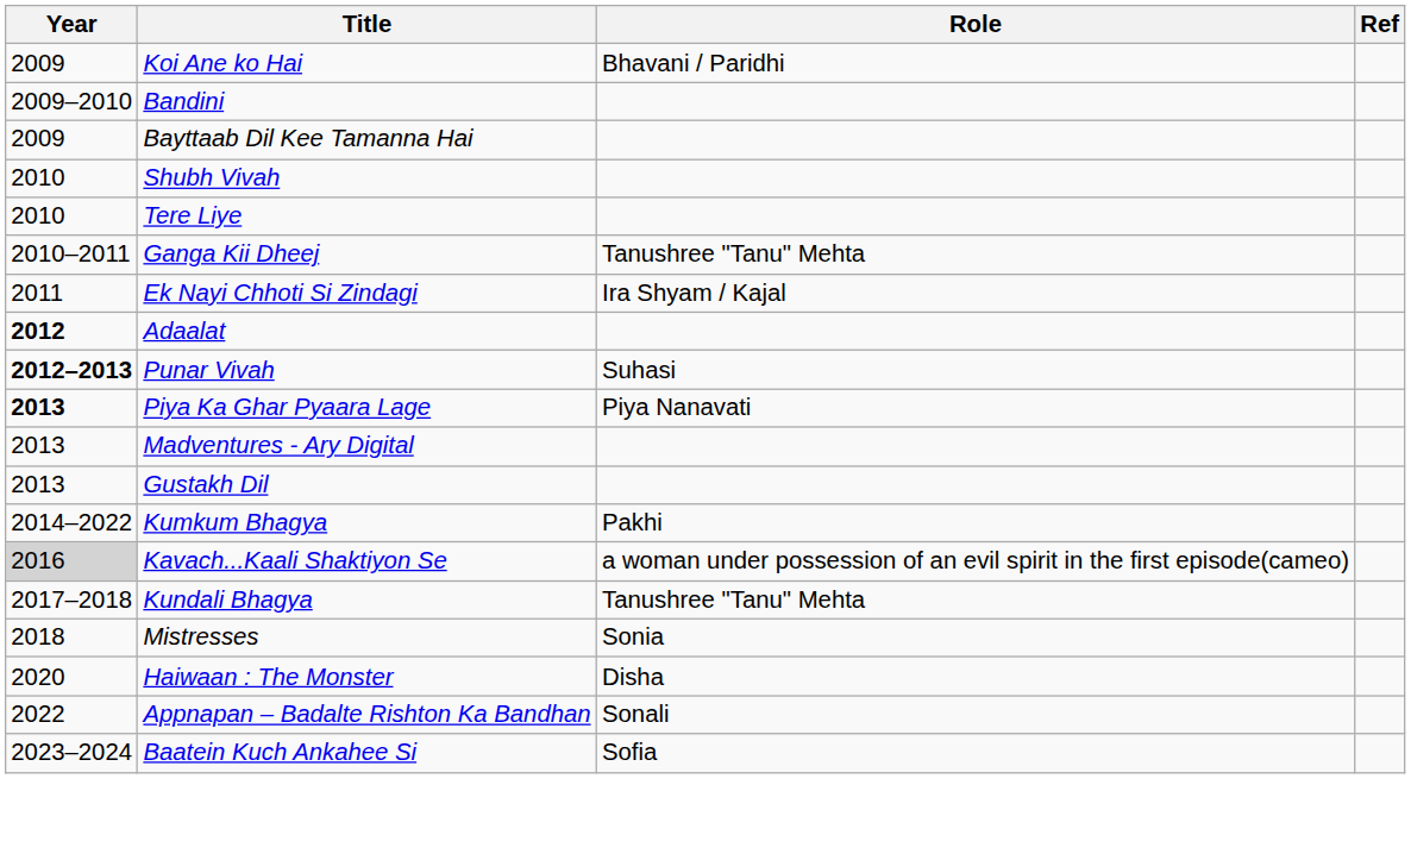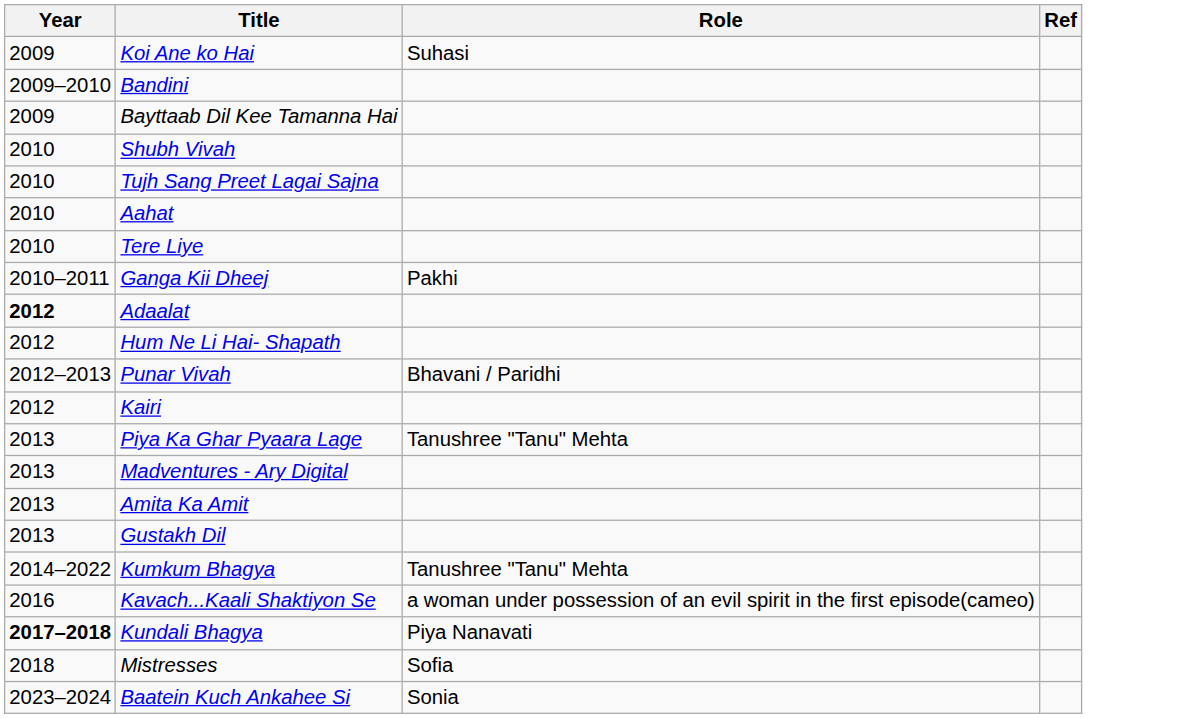Koi Ane ko Hai | Role: Bhavani / Paridhi -> Suhasi
+ row: 2010 | Tujh Sang Preet Lagai Sajna
+ row: 2010 | Aahat
Ganga Kii Dheej | Role: Tanushree "Tanu" Mehta -> Pakhi
- row: 2011 | Ek Nayi Chhoti Si Zindagi | Ira Shyam / Kajal
+ row: 2012 | Hum Ne Li Hai- Shapath
Punar Vivah | Year: bold -> normal
Punar Vivah | Role: Suhasi -> Bhavani / Paridhi
+ row: 2012 | Kairi
Piya Ka Ghar Pyaara Lage | Year: bold -> normal
Piya Ka Ghar Pyaara Lage | Role: Piya Nanavati -> Tanushree "Tanu" Mehta
+ row: 2013 | Amita Ka Amit
Kumkum Bhagya | Role: Pakhi -> Tanushree "Tanu" Mehta
Kavach...Kaali Shaktiyon Se | Year: lightgrey background -> no background
Kundali Bhagya | Year: normal -> bold
Kundali Bhagya | Role: Tanushree "Tanu" Mehta -> Piya Nanavati
Mistresses | Role: Sonia -> Sofia
- row: 2020 | Haiwaan : The Monster | Disha
- row: 2022 | Appnapan – Badalte Rishton Ka Bandhan | Sonali
Baatein Kuch Ankahee Si | Role: Sofia -> Sonia
